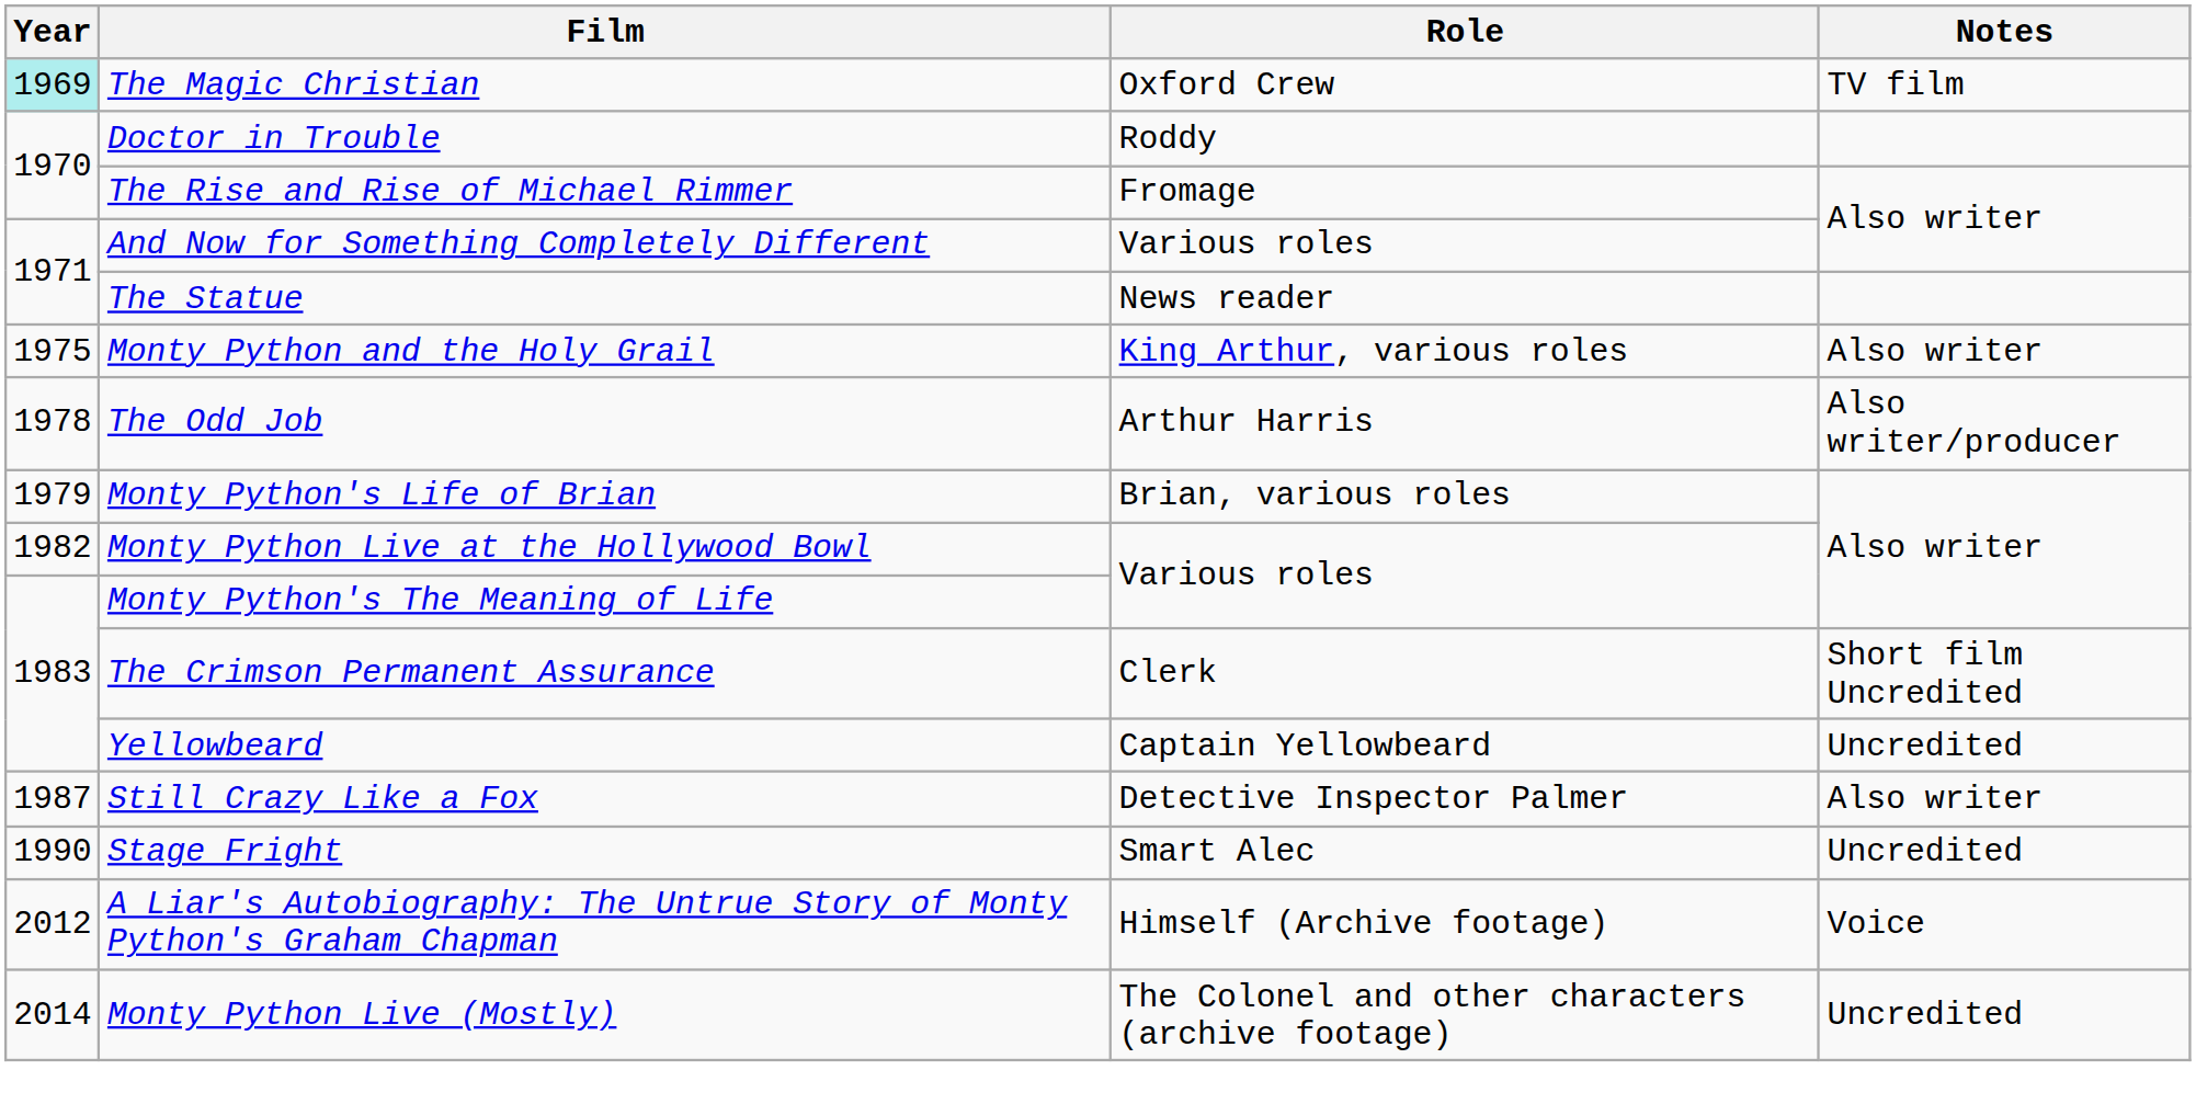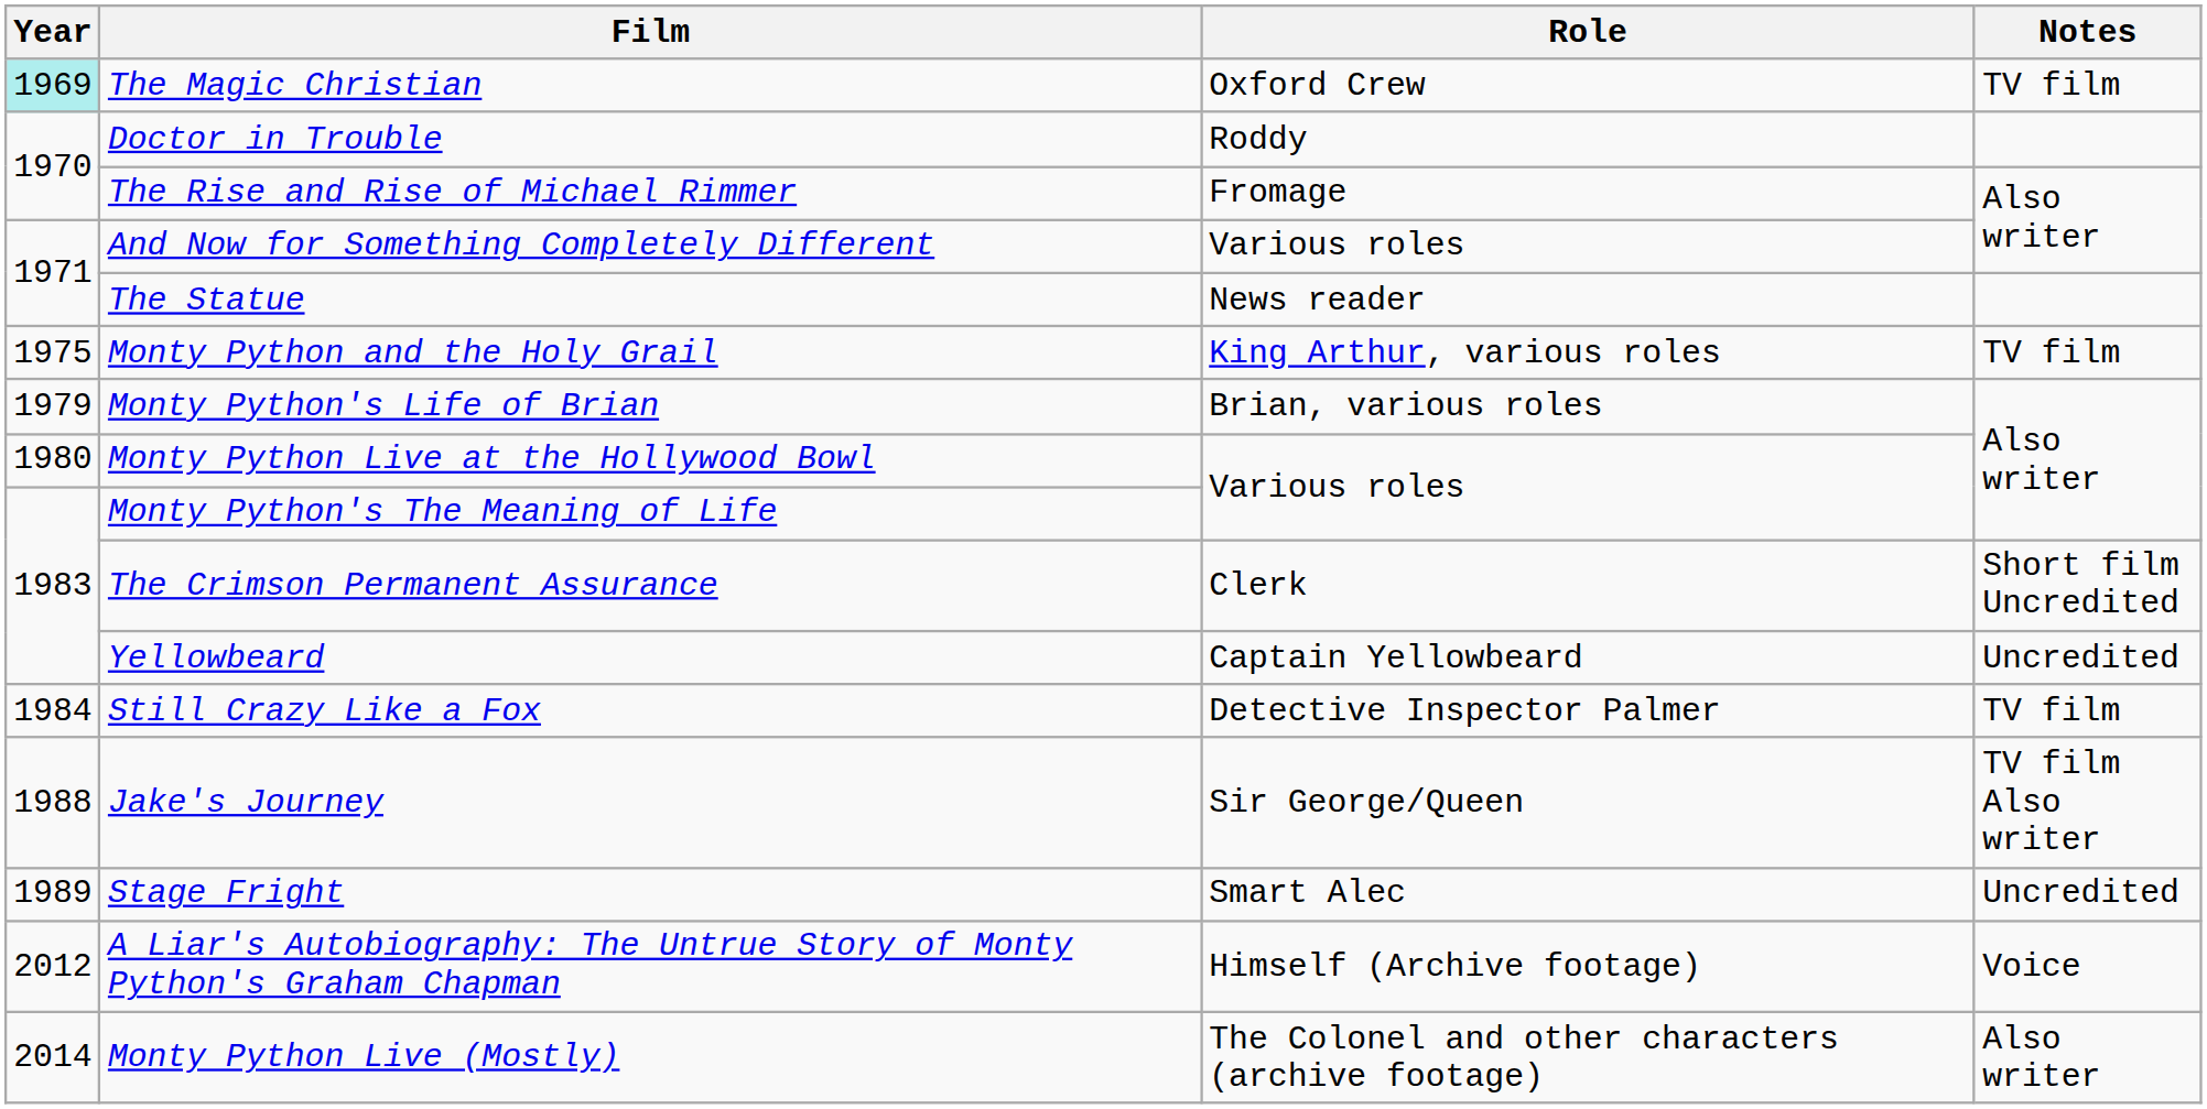Monty Python and the Holy Grail | Notes: Also writer -> TV film
- row: 1978 | The Odd Job | Arthur Harris | Also writer/producer
Monty Python Live at the Hollywood Bowl | Year: 1982 -> 1980
Still Crazy Like a Fox | Year: 1987 -> 1984
Still Crazy Like a Fox | Notes: Also writer -> TV film
+ row: 1988 | Jake's Journey | Sir George/Queen | TV film Also writer
Stage Fright | Year: 1990 -> 1989
Monty Python Live (Mostly) | Notes: Uncredited -> Also writer
